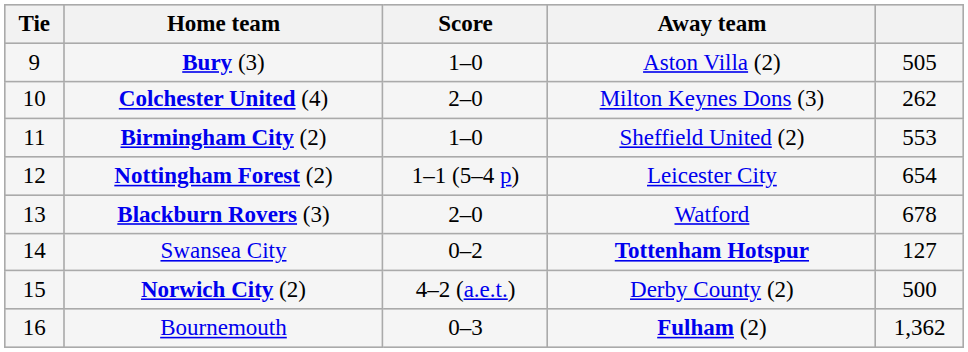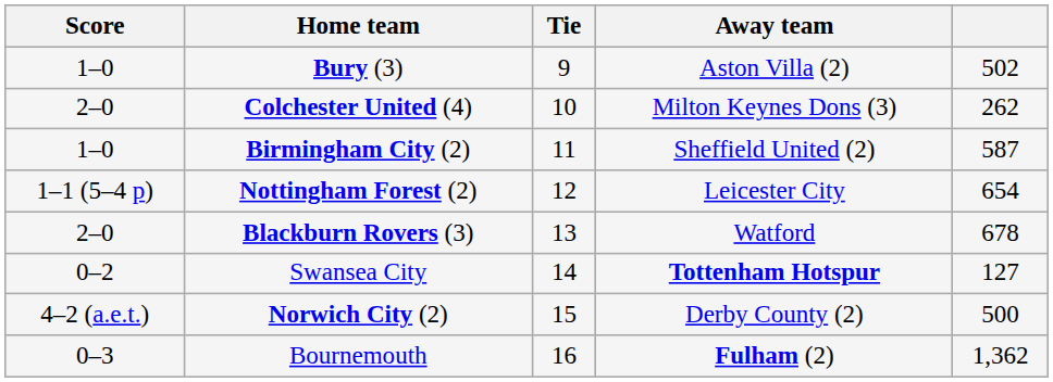columns swapped: Tie <-> Score
Bury (3) | column 5: 505 -> 502
Birmingham City (2) | column 5: 553 -> 587
